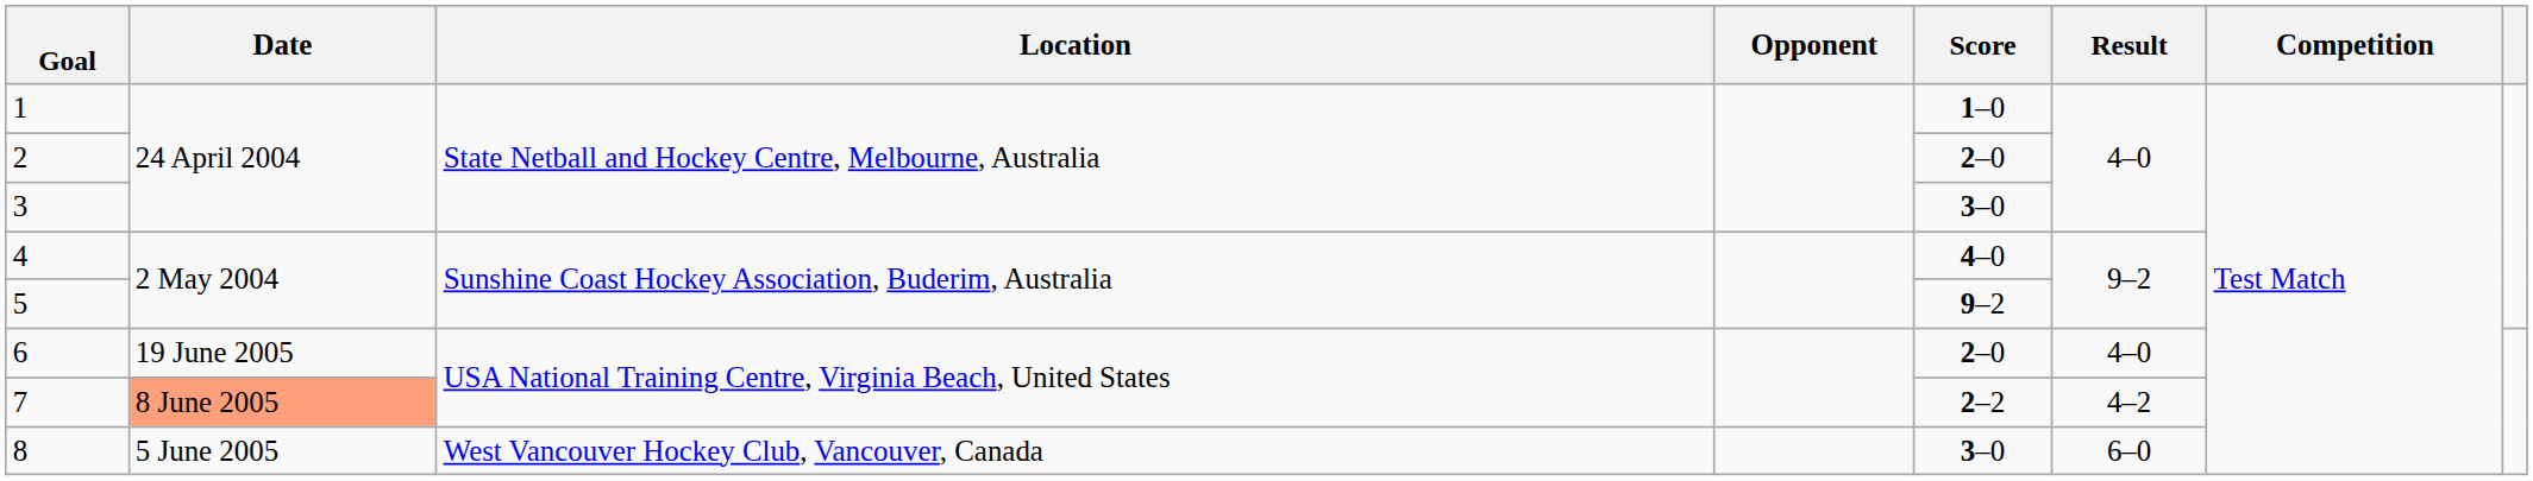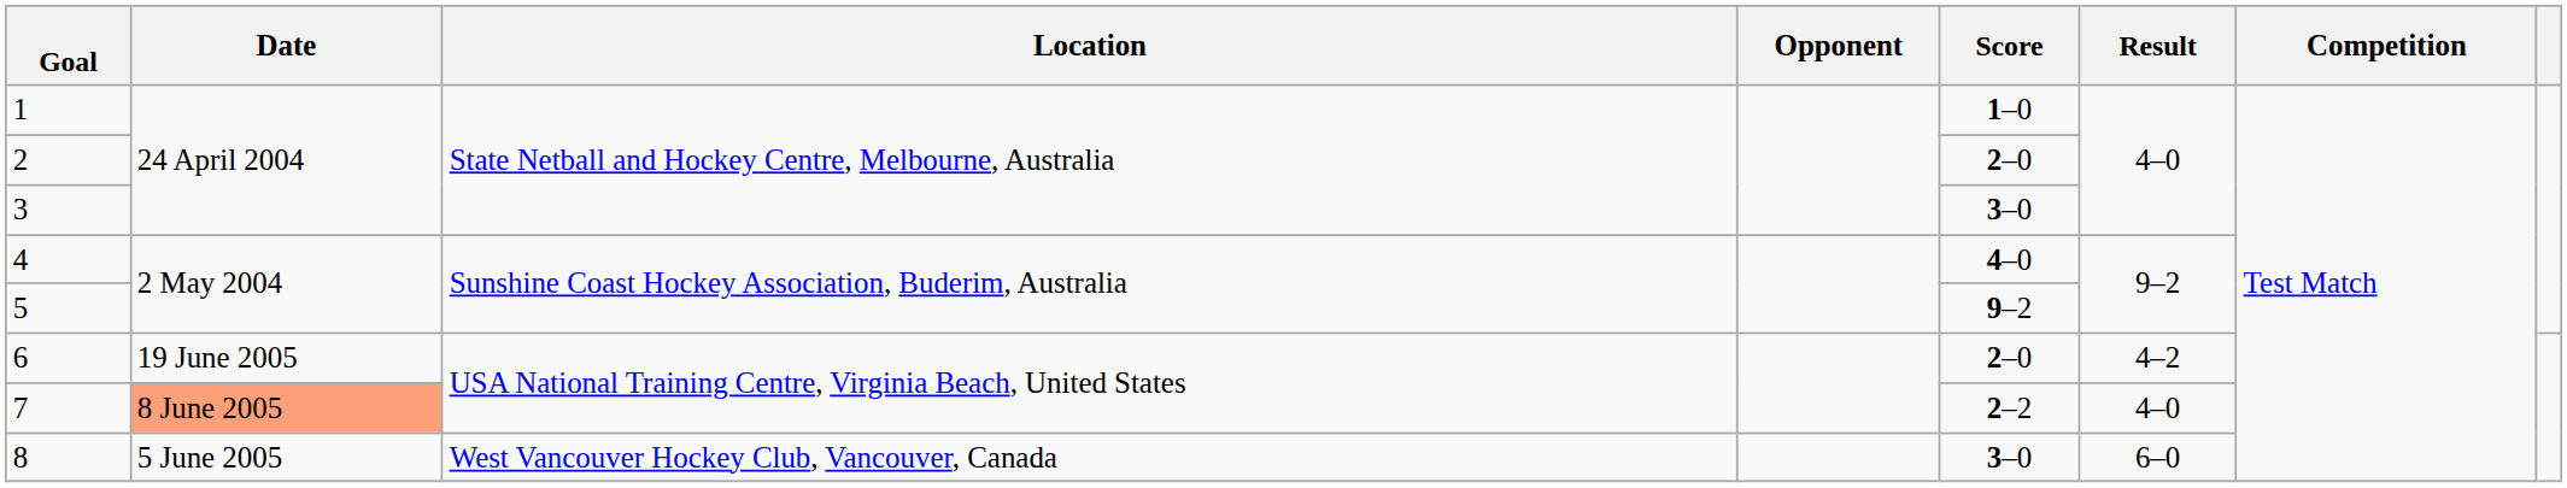6 | Result: 4–0 -> 4–2
7 | Result: 4–2 -> 4–0
